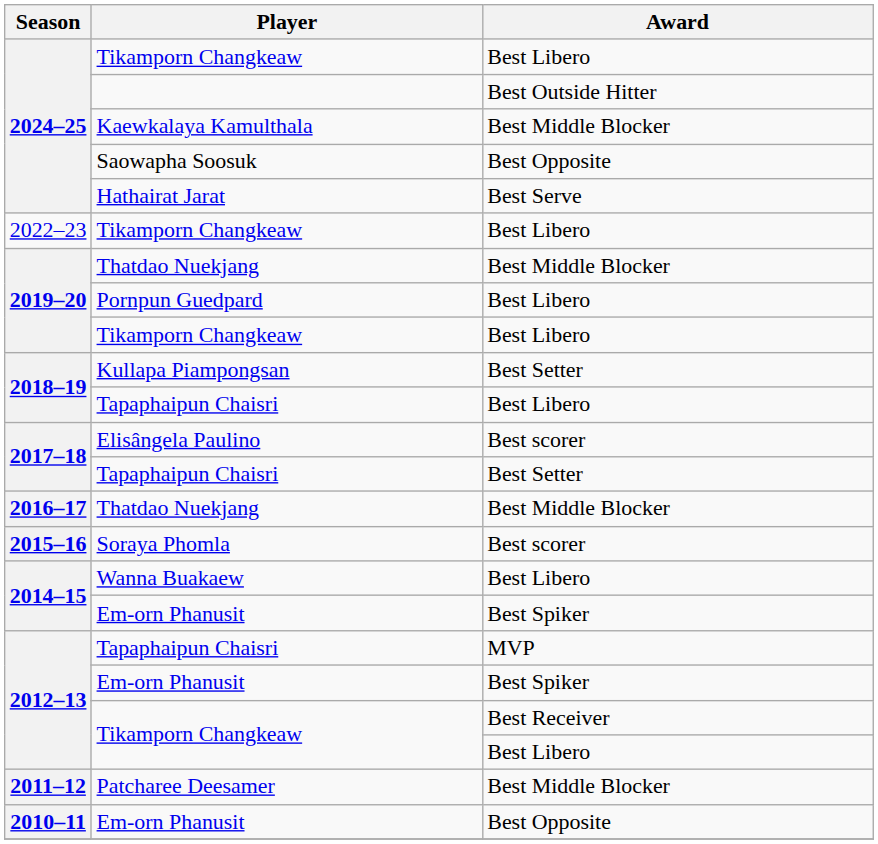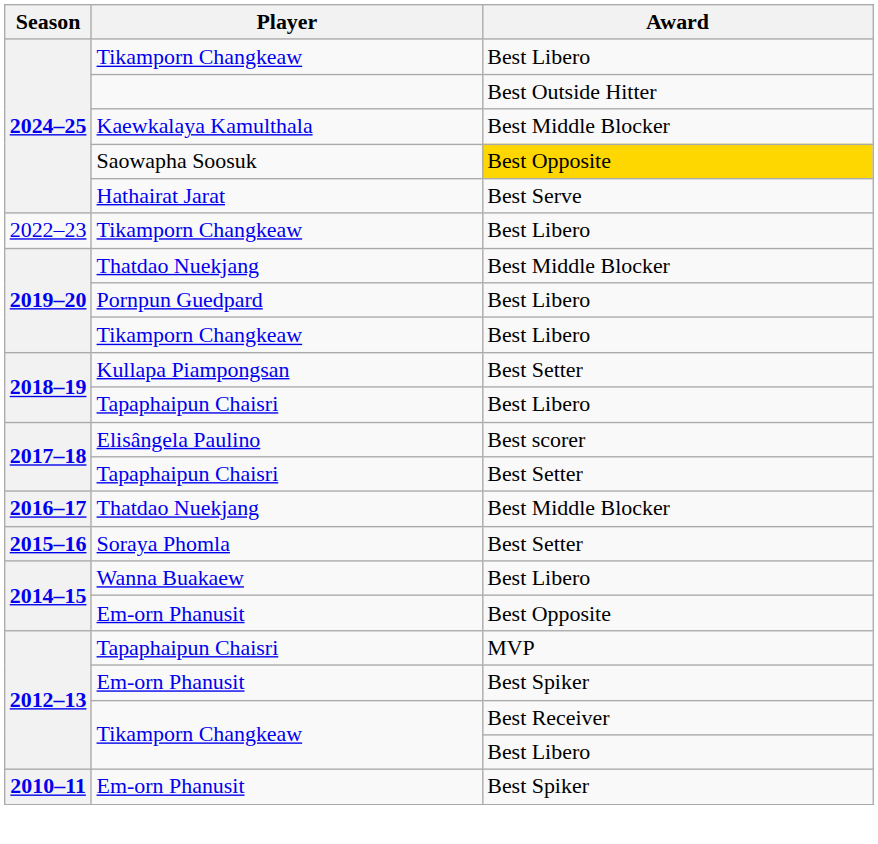Saowapha Soosuk | Award: no background -> gold background
Soraya Phomla | Award: Best scorer -> Best Setter
2014–15 / Em-orn Phanusit | Award: Best Spiker -> Best Opposite
- row: 2011–12 | Patcharee Deesamer | Best Middle Blocker
2010–11 / Em-orn Phanusit | Award: Best Opposite -> Best Spiker
